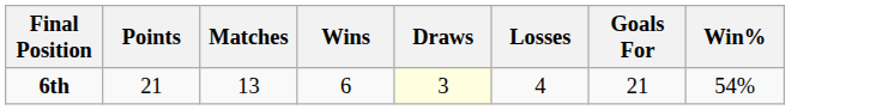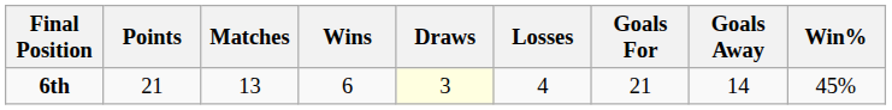+ column: Goals Away | 14
6th | Win%: 54% -> 45%
